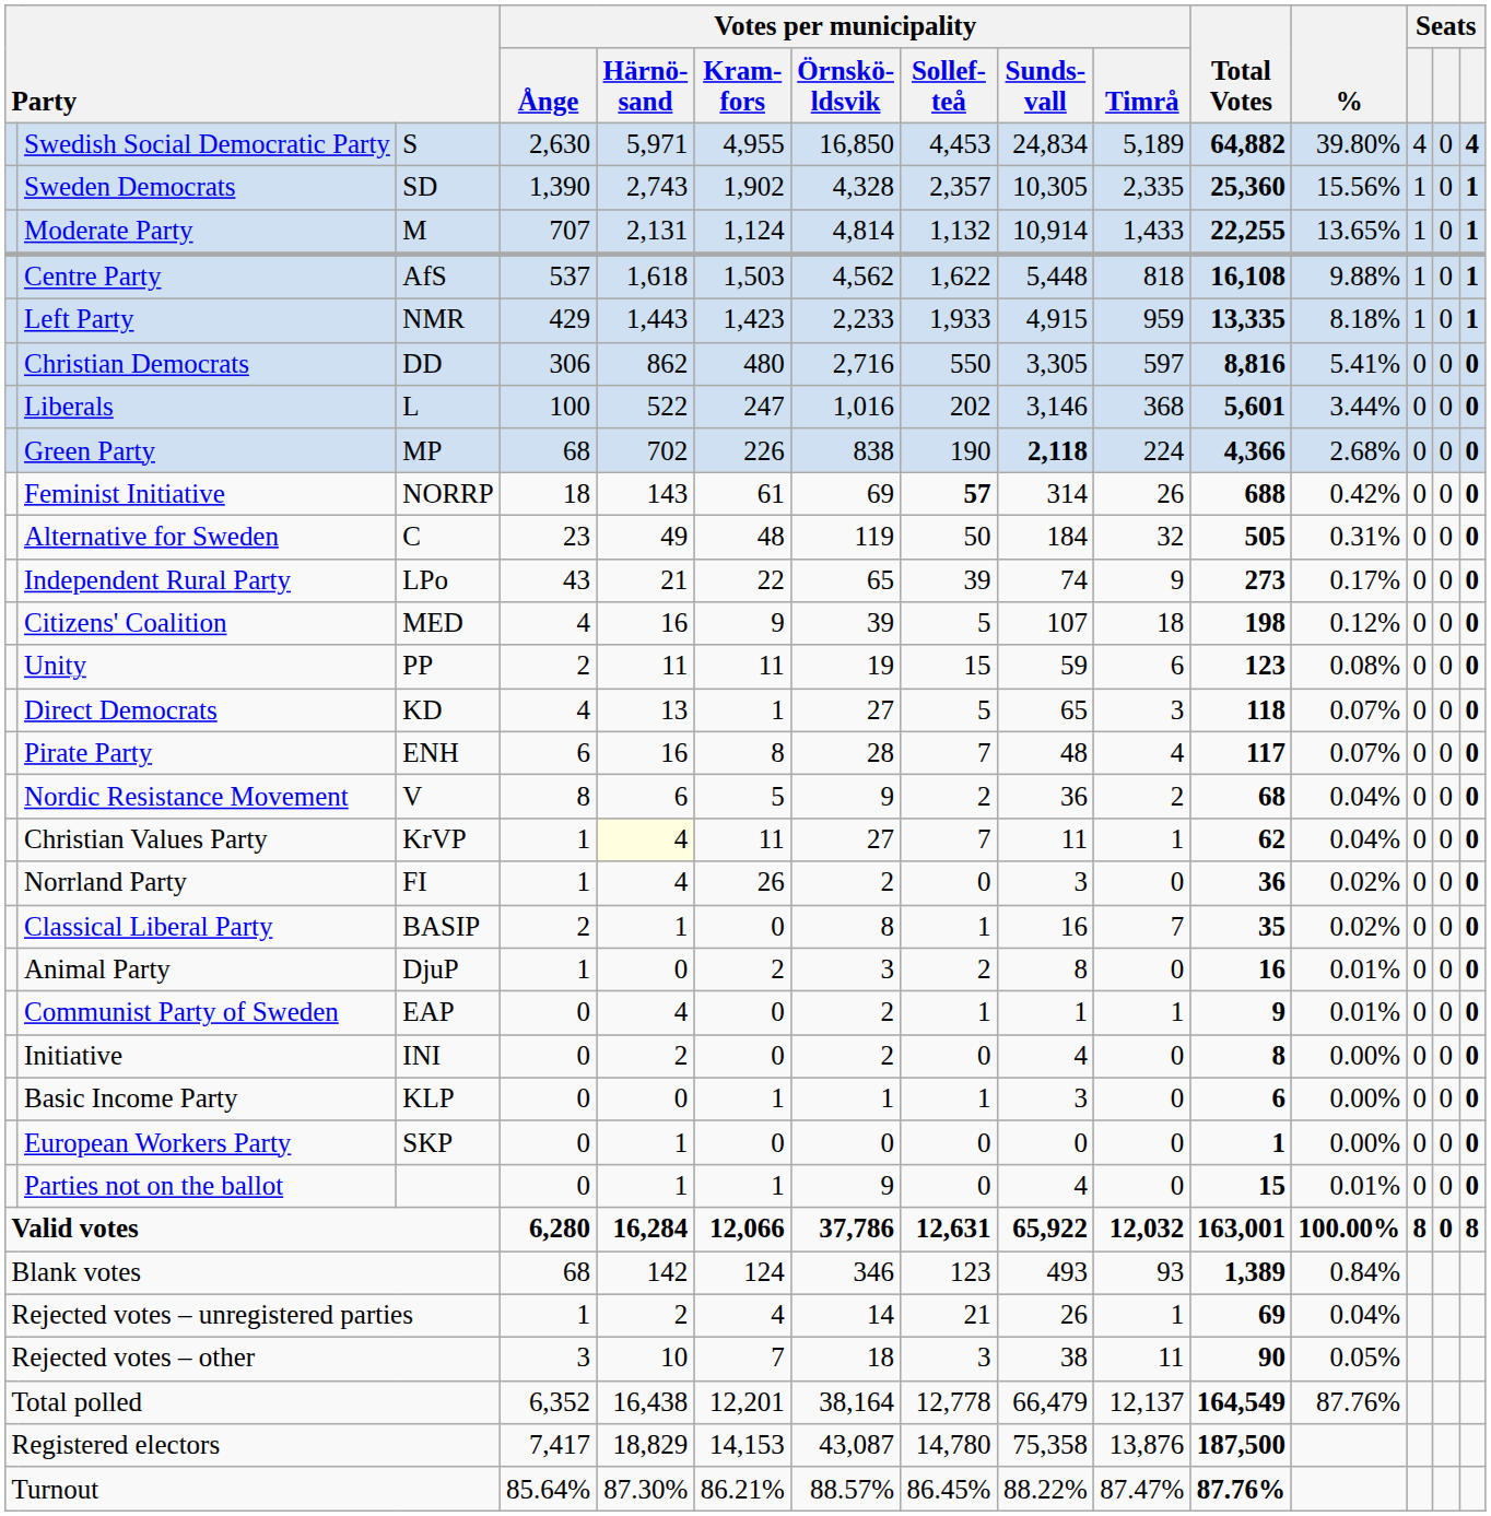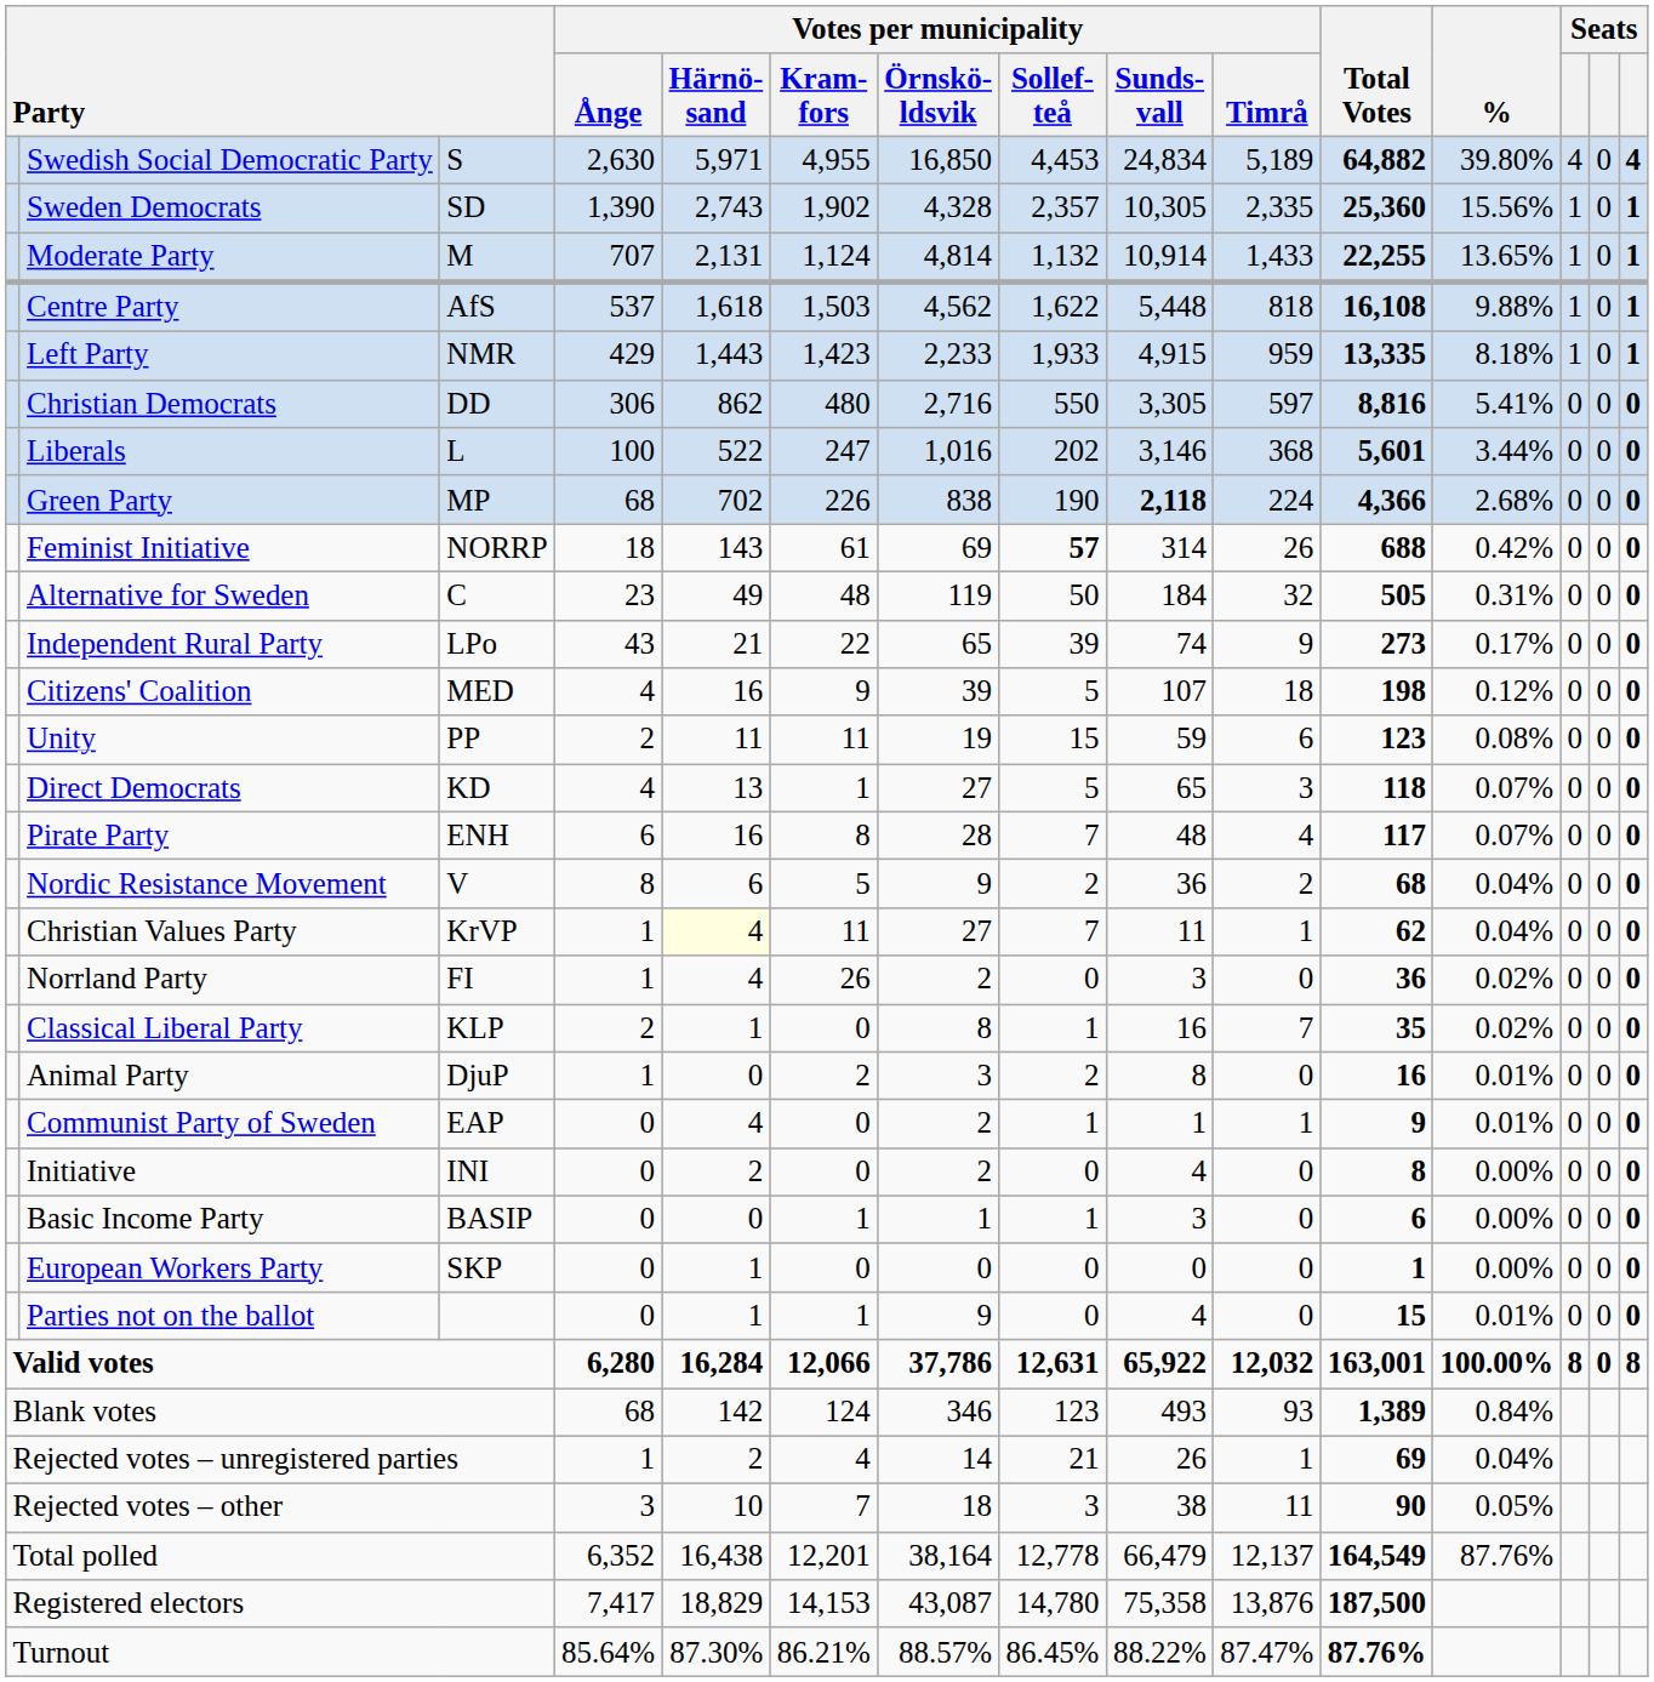Classical Liberal Party | column 3: BASIP -> KLP
Basic Income Party | column 3: KLP -> BASIP
